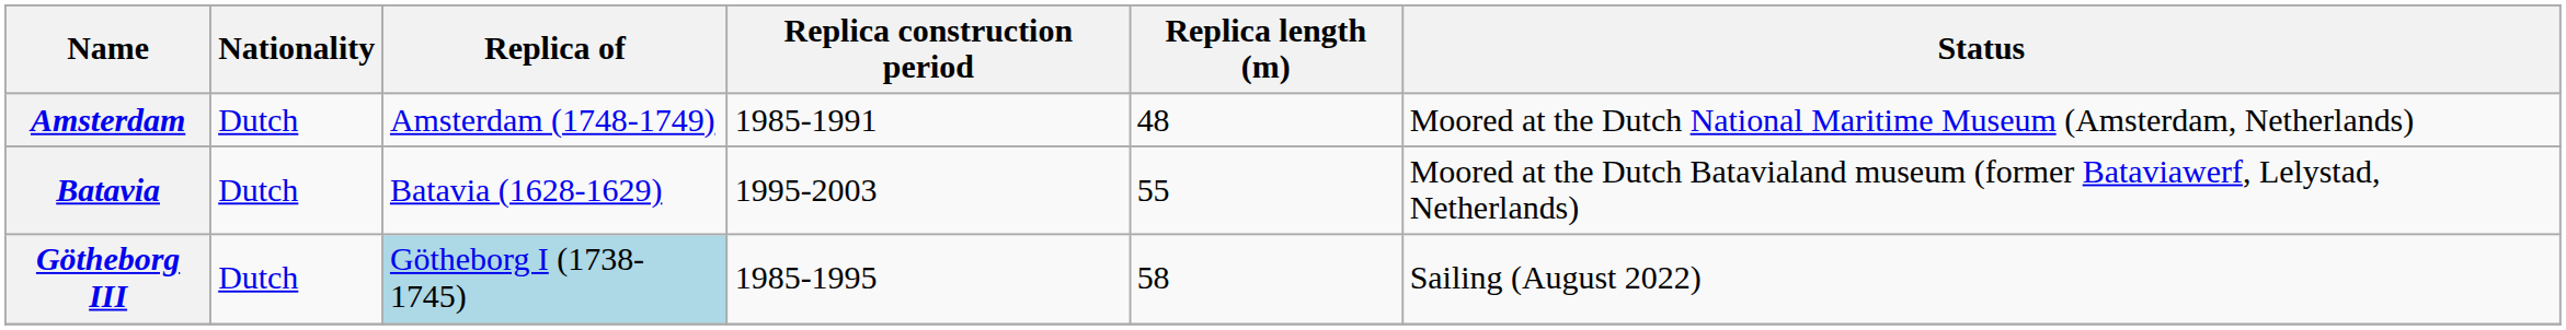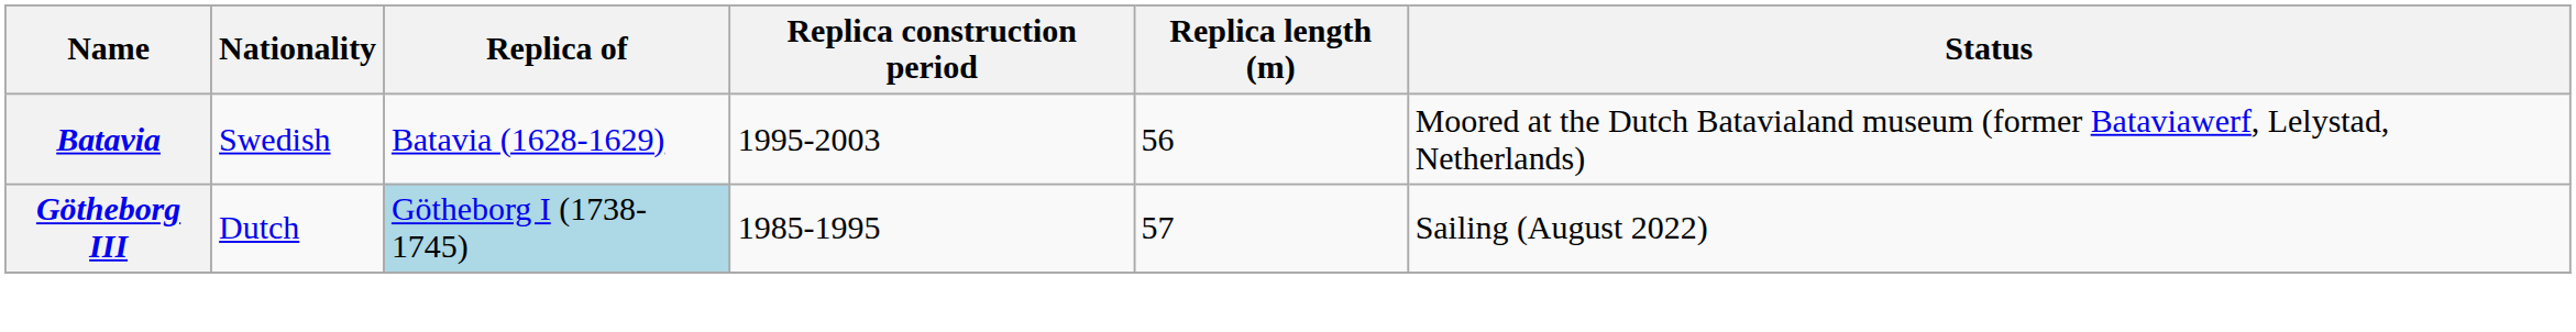- row: Amsterdam | Dutch | Amsterdam (1748-1749) | 1985-1991 | 48 | Moored at the Dutch National Maritime Museum (Amsterdam, Netherlands)
Batavia | Nationality: Dutch -> Swedish
Batavia | Replica length (m): 55 -> 56
Götheborg III | Replica length (m): 58 -> 57
